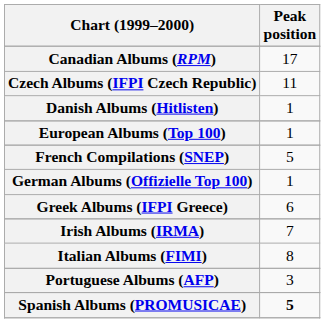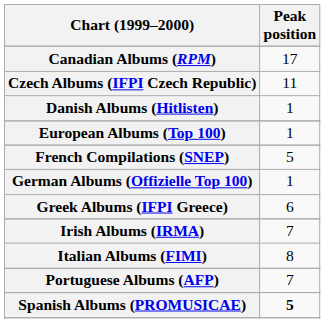Portuguese Albums (AFP) | Peak position: 3 -> 7
